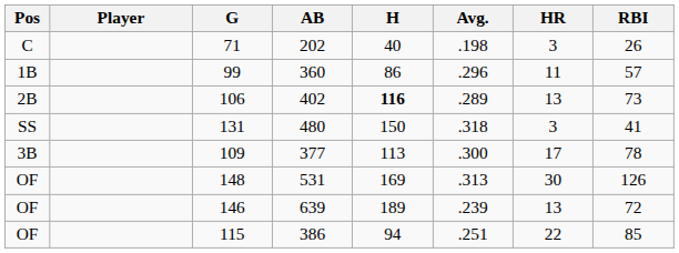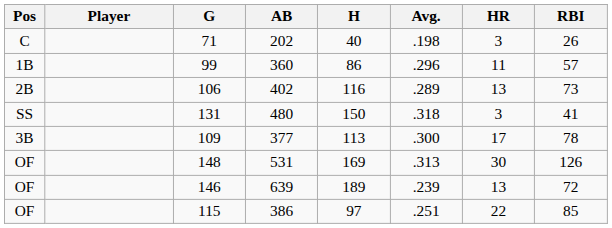106 | H: bold -> normal
115 | H: 94 -> 97
